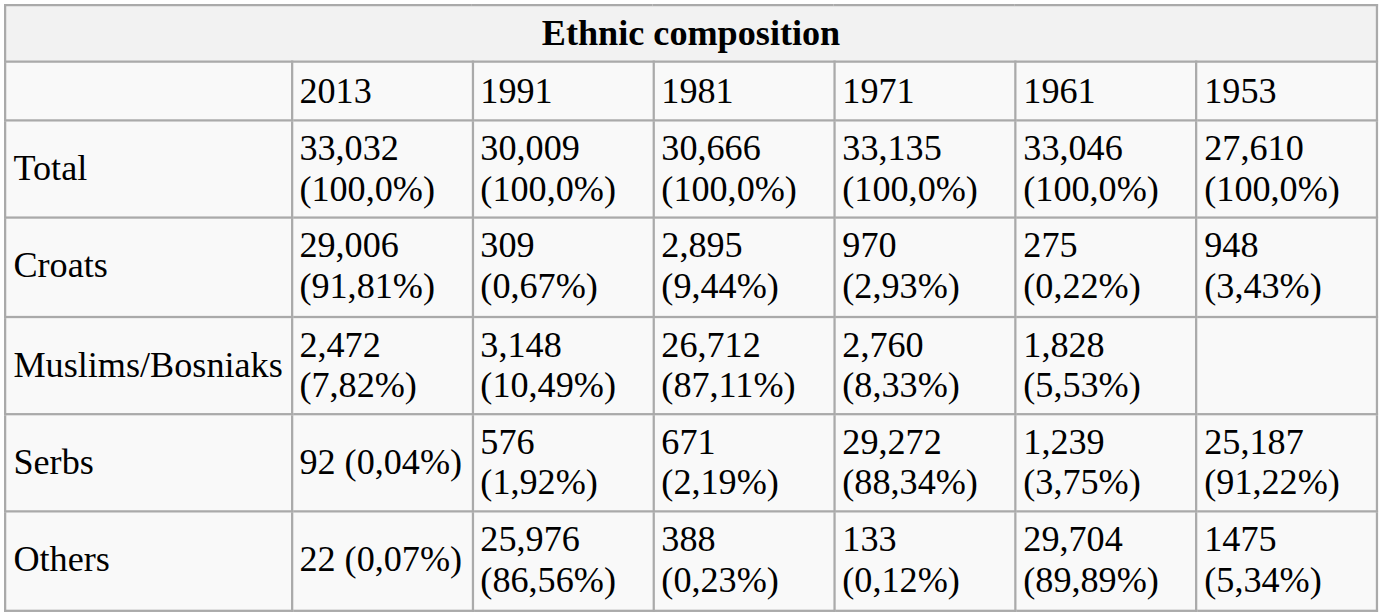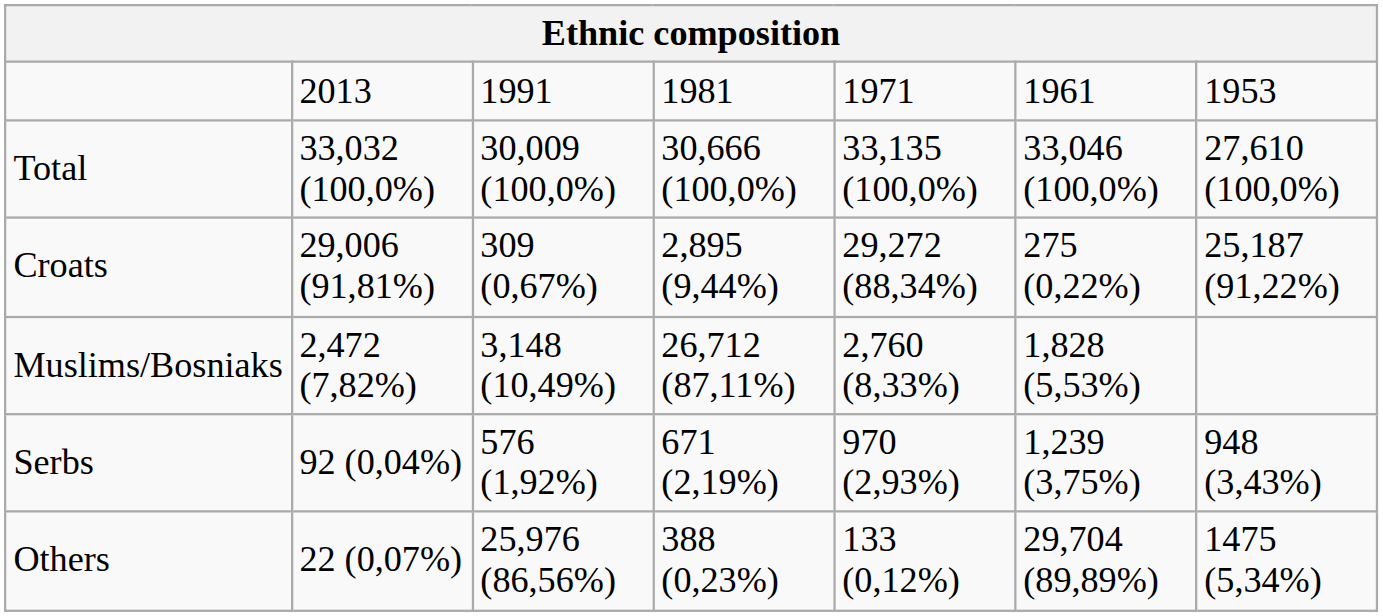Croats | column 5: 970 (2,93%) -> 29,272 (88,34%)
Croats | column 7: 948 (3,43%) -> 25,187 (91,22%)
Serbs | column 5: 29,272 (88,34%) -> 970 (2,93%)
Serbs | column 7: 25,187 (91,22%) -> 948 (3,43%)
